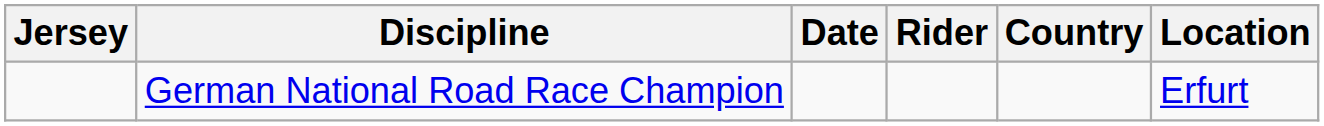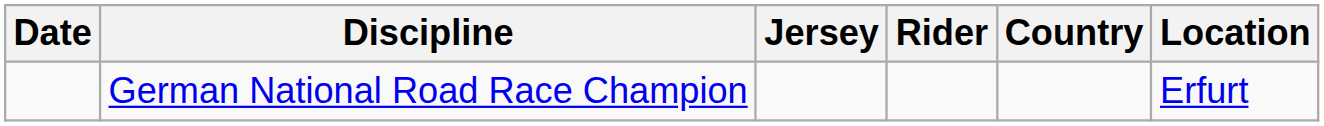columns swapped: Date <-> Jersey
